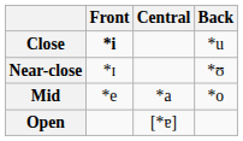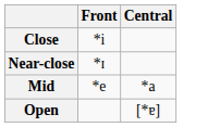- column: Back | *u | *ʊ | *o
Close | Front: bold -> normal
